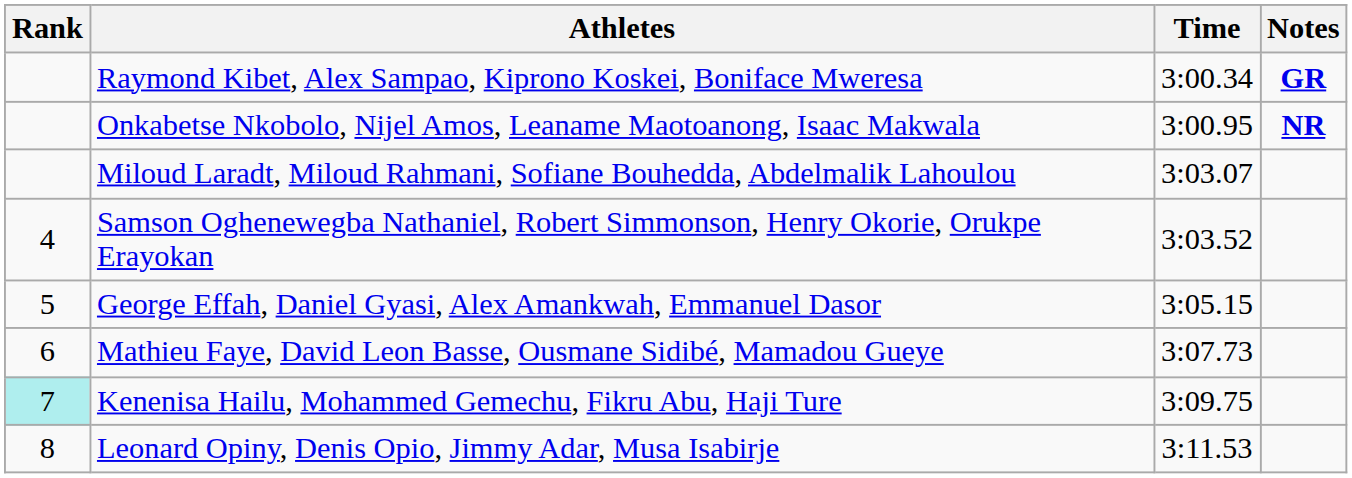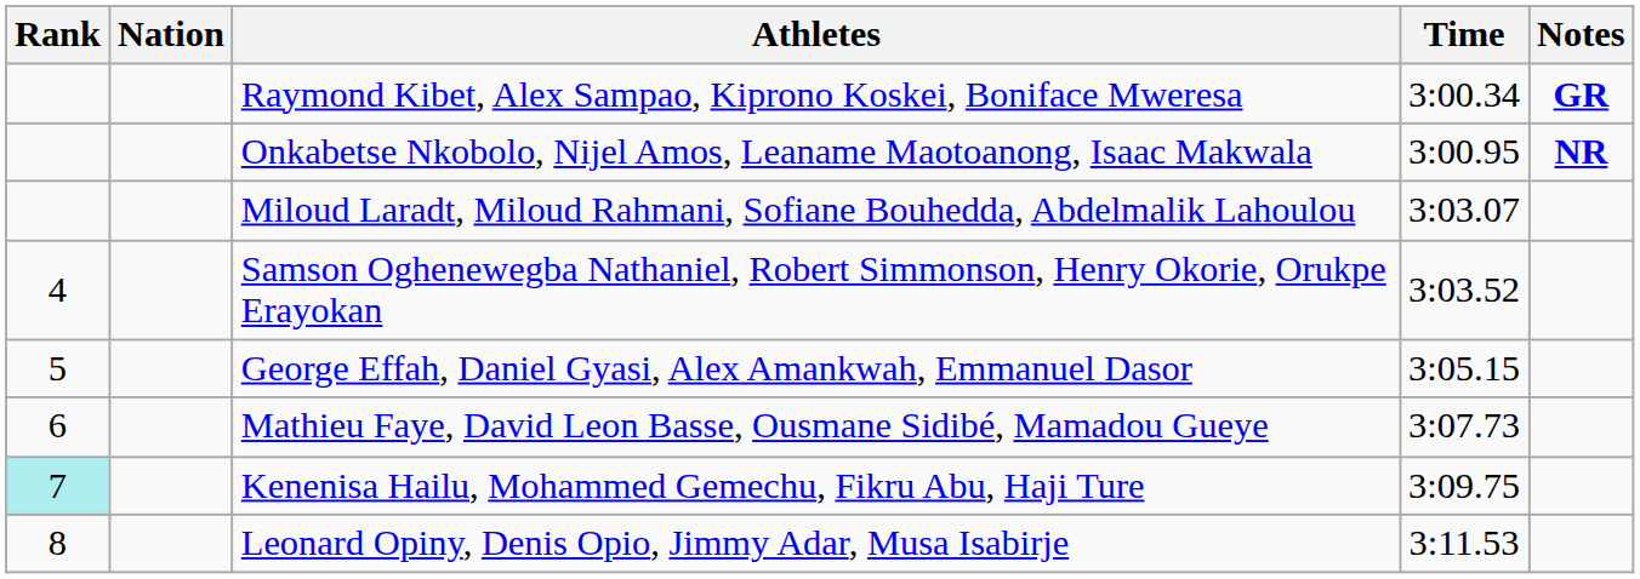+ column: Nation
